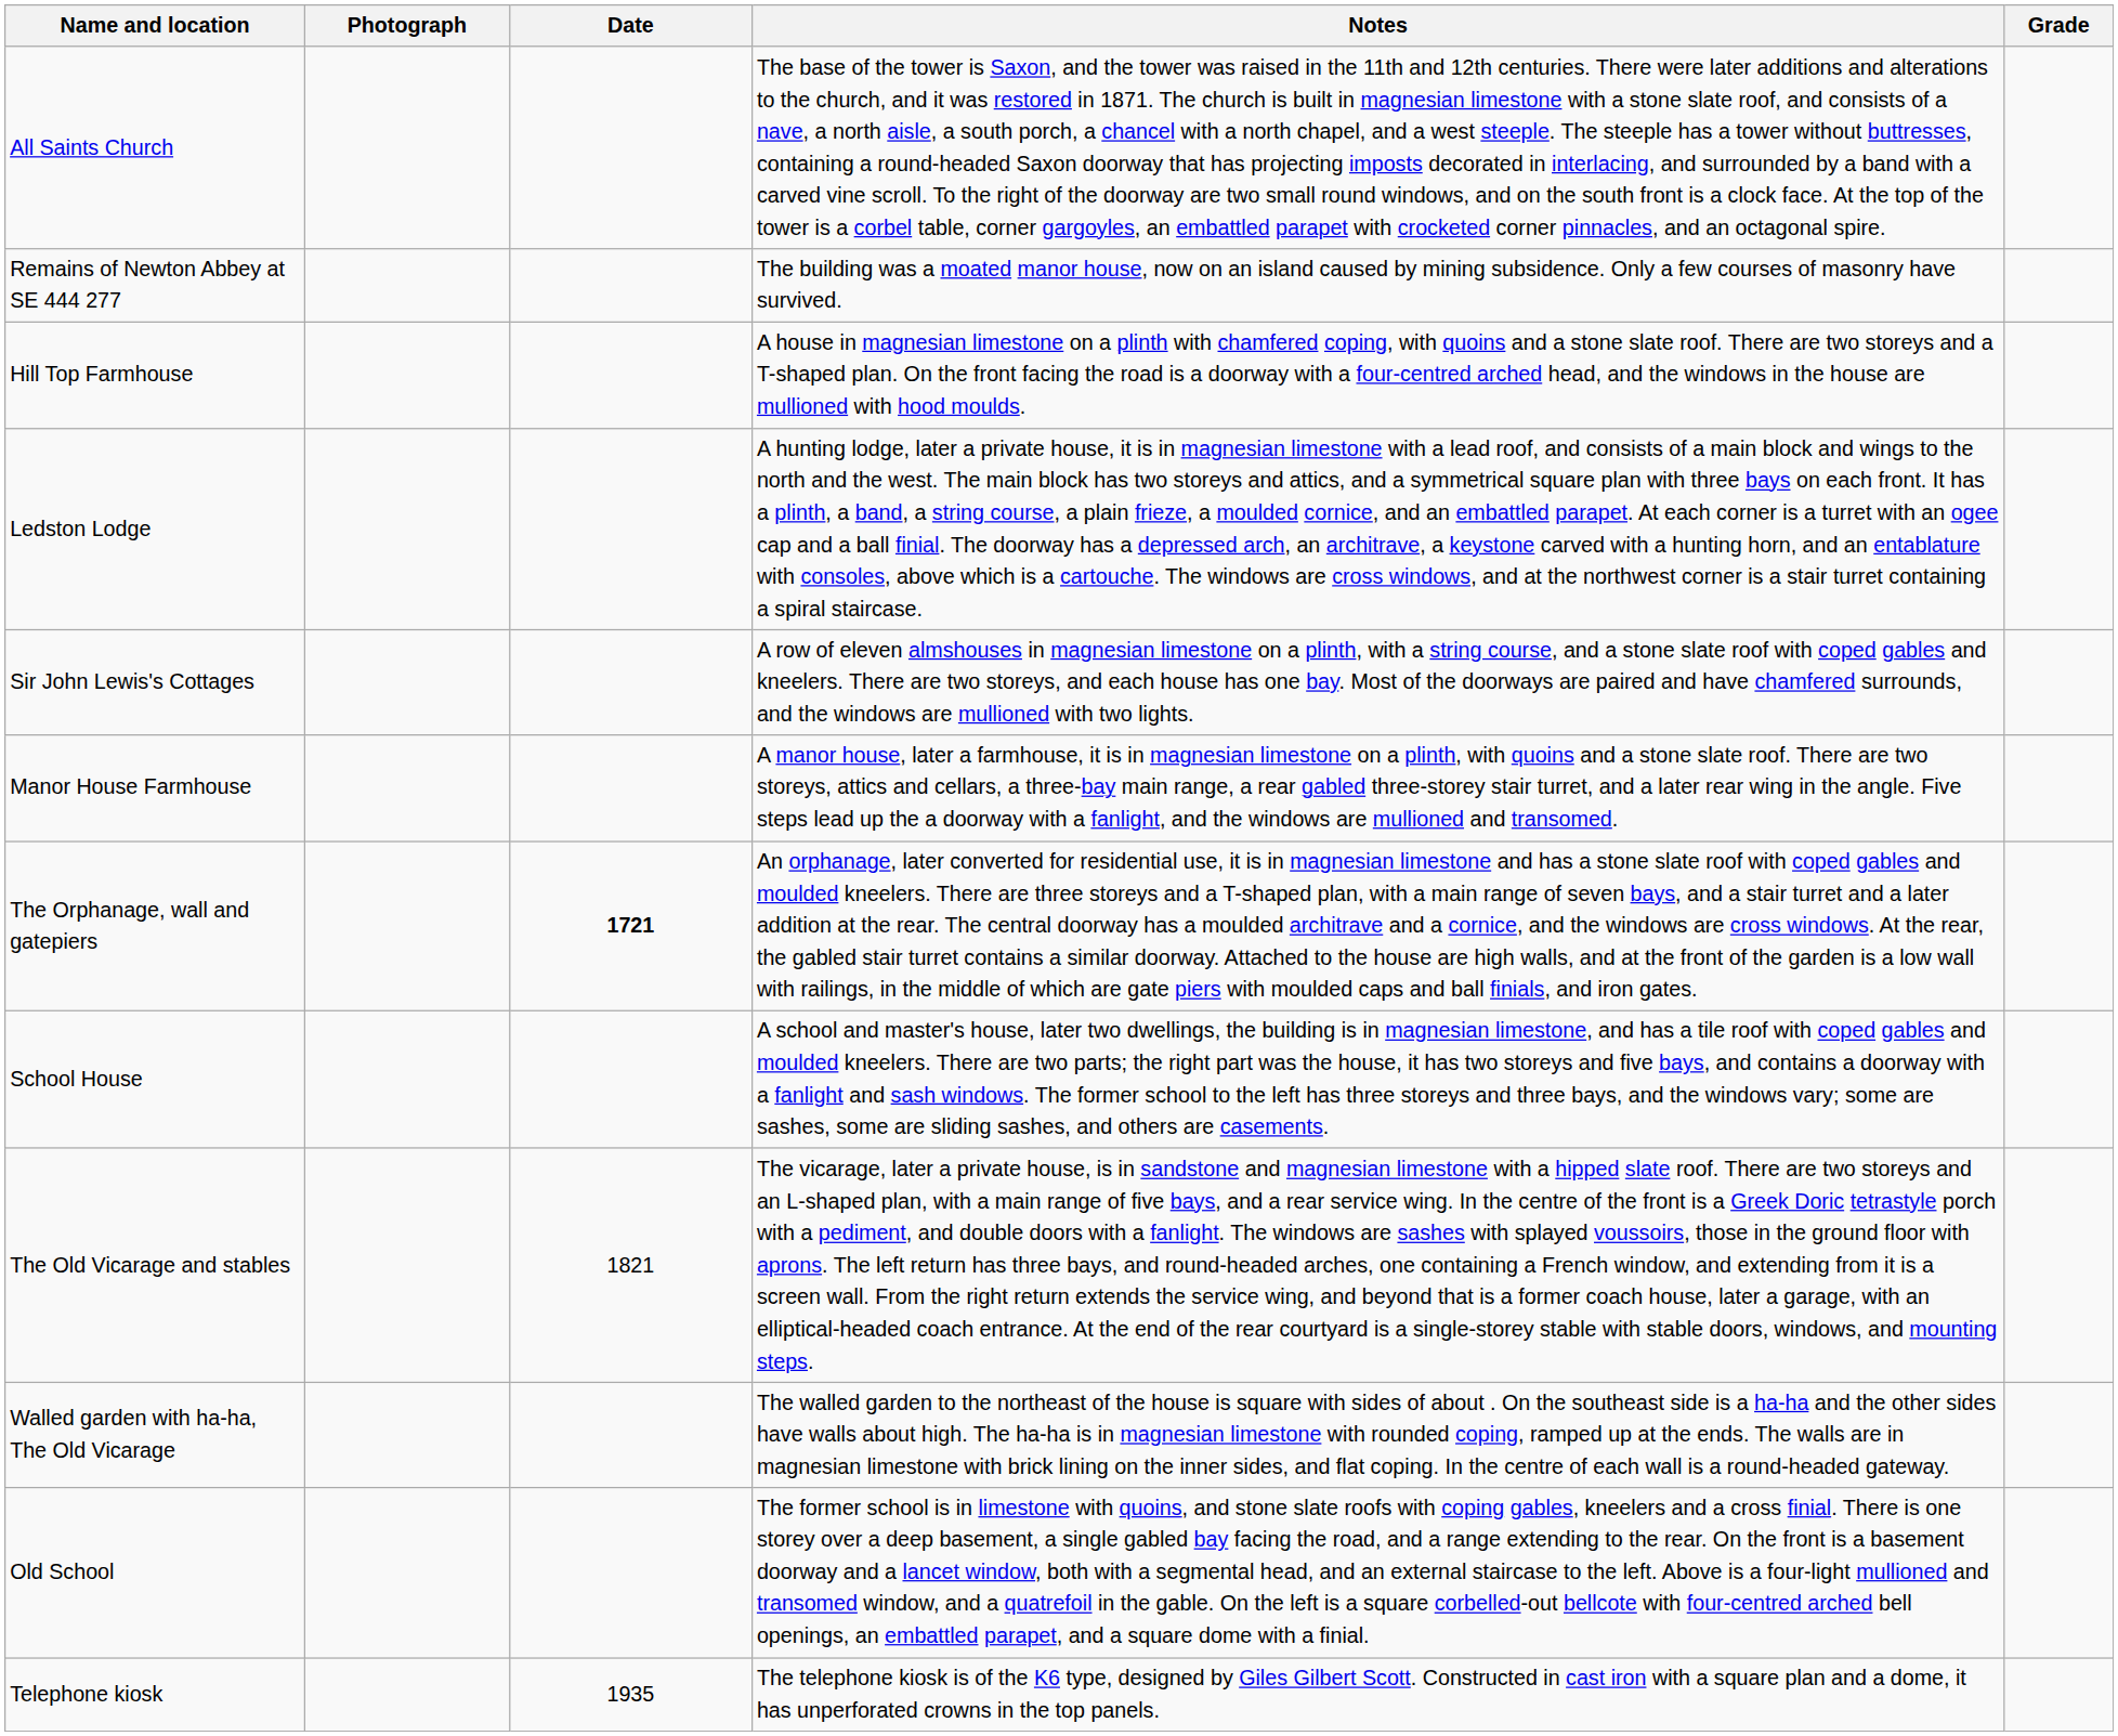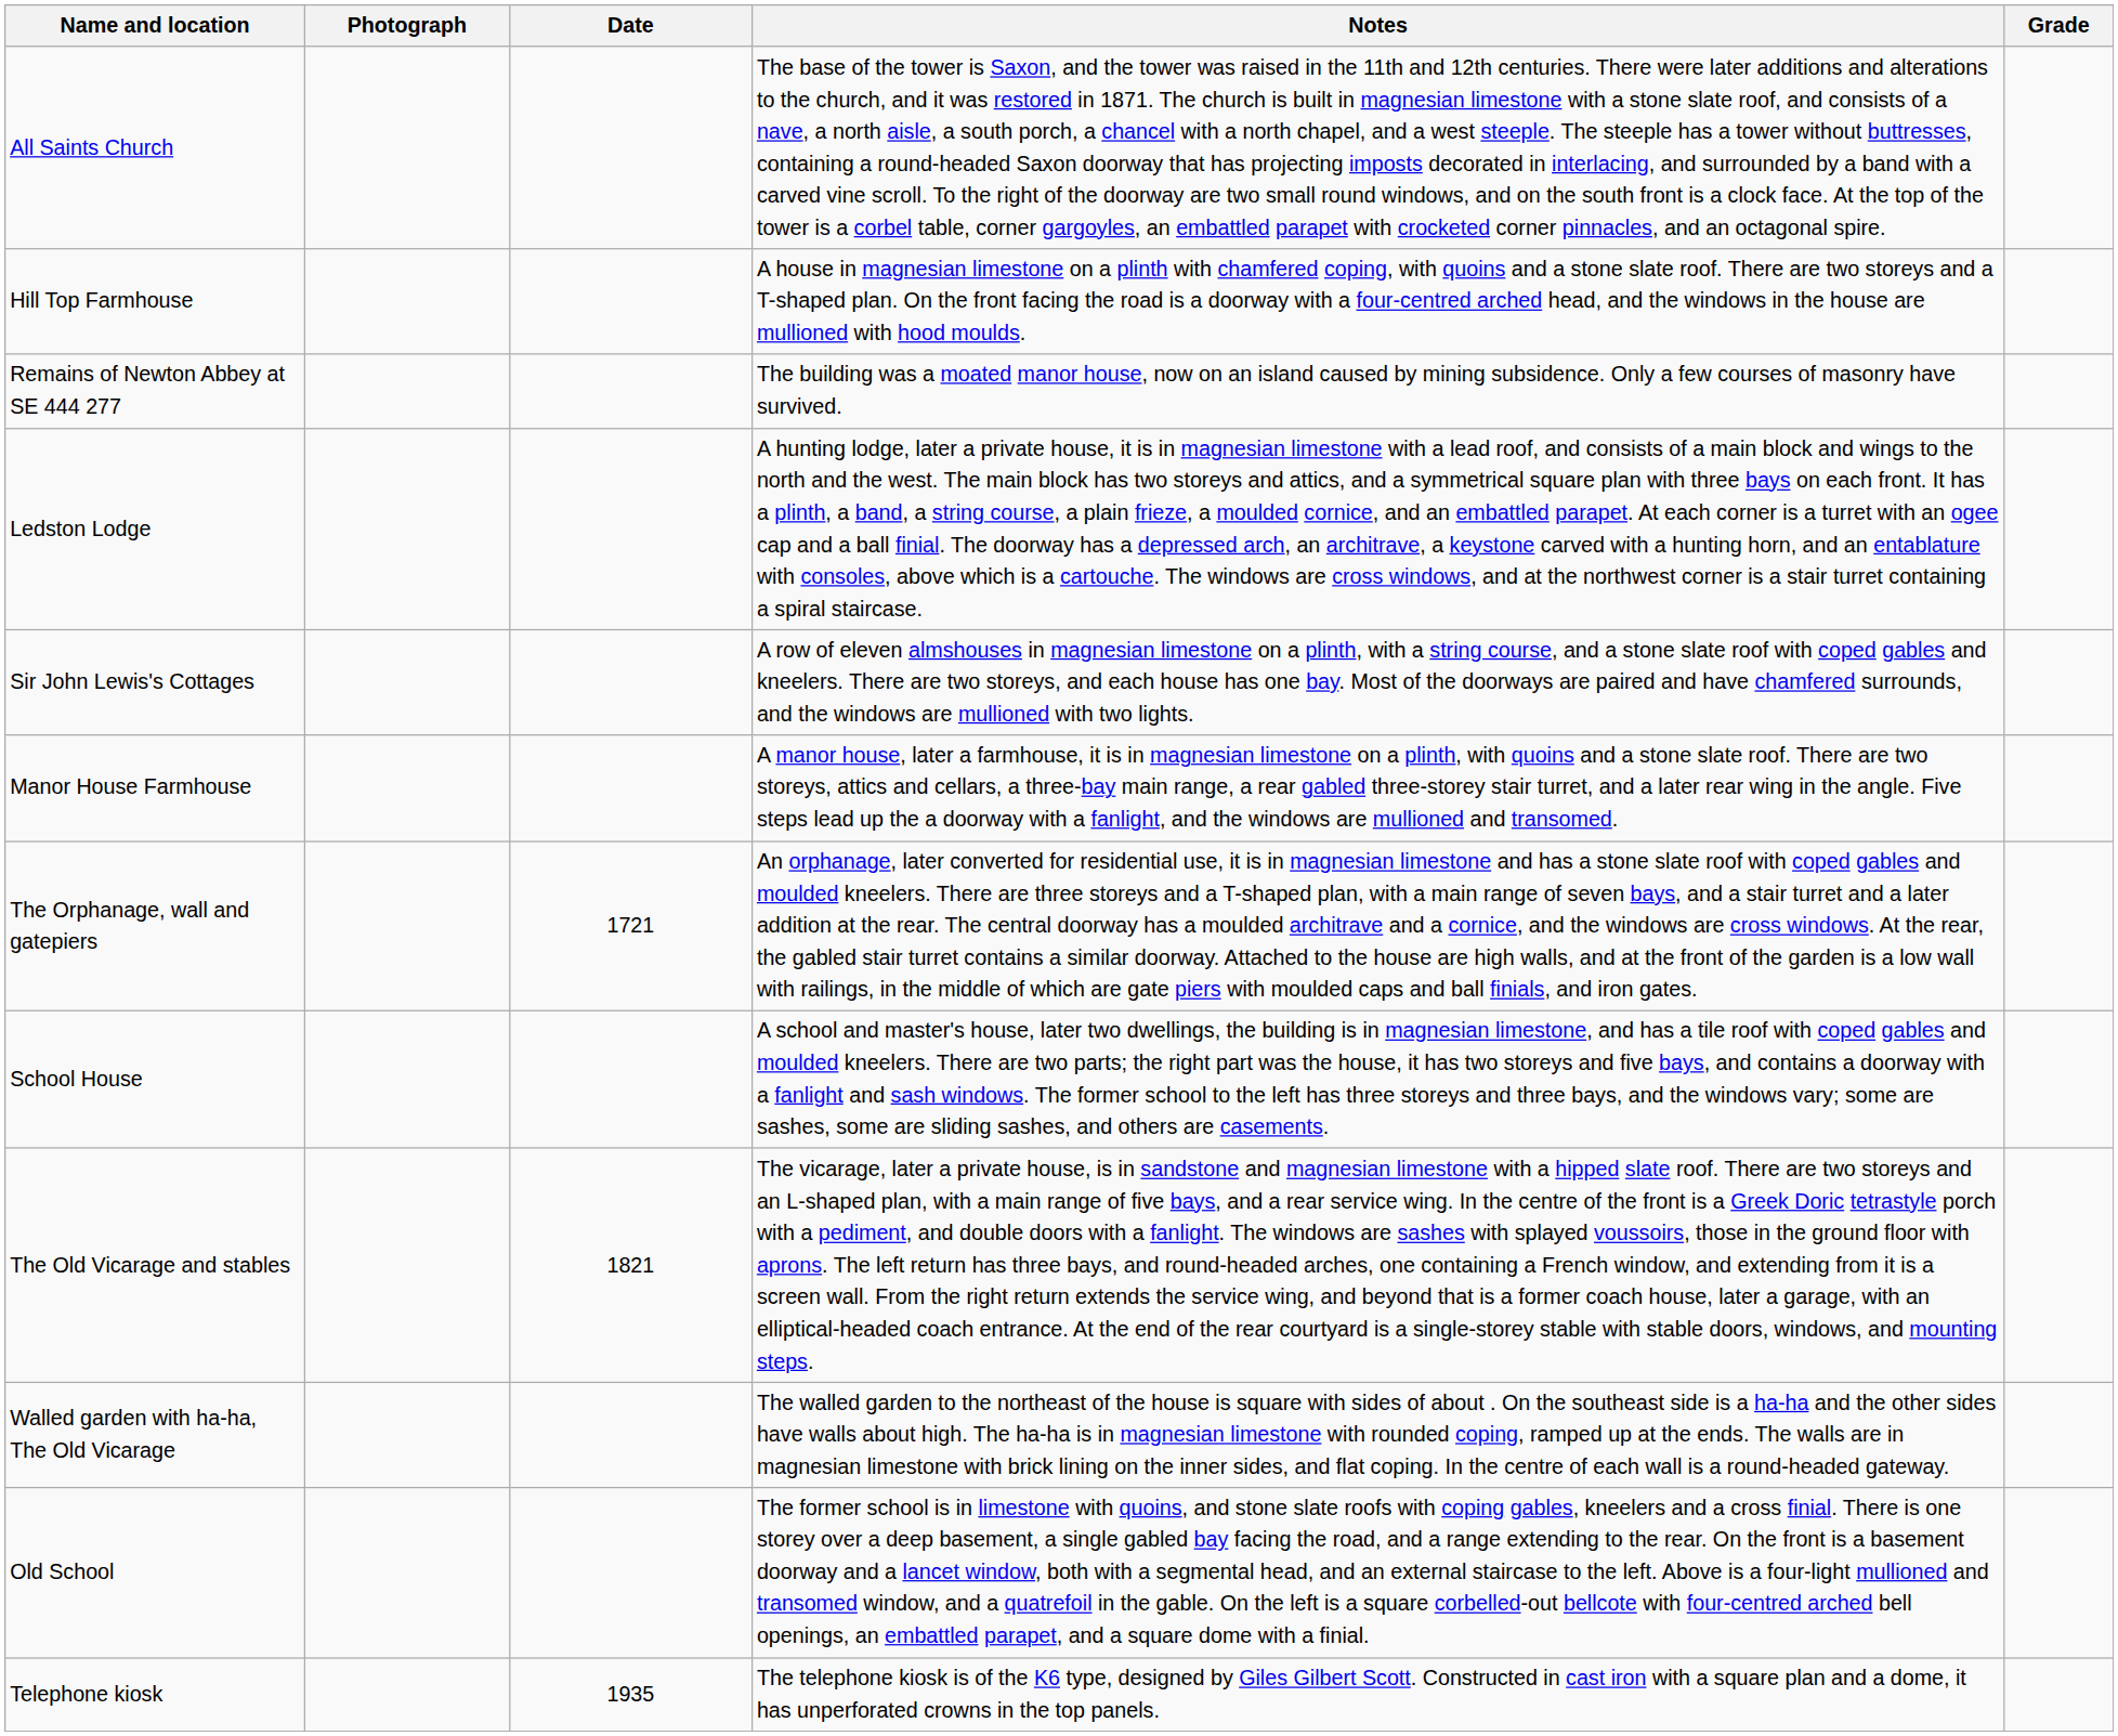rows swapped: Remains of Newton Abbey at SE 444 277 <-> Hill Top Farmhouse
The Orphanage, wall and gatepiers | Date: bold -> normal
